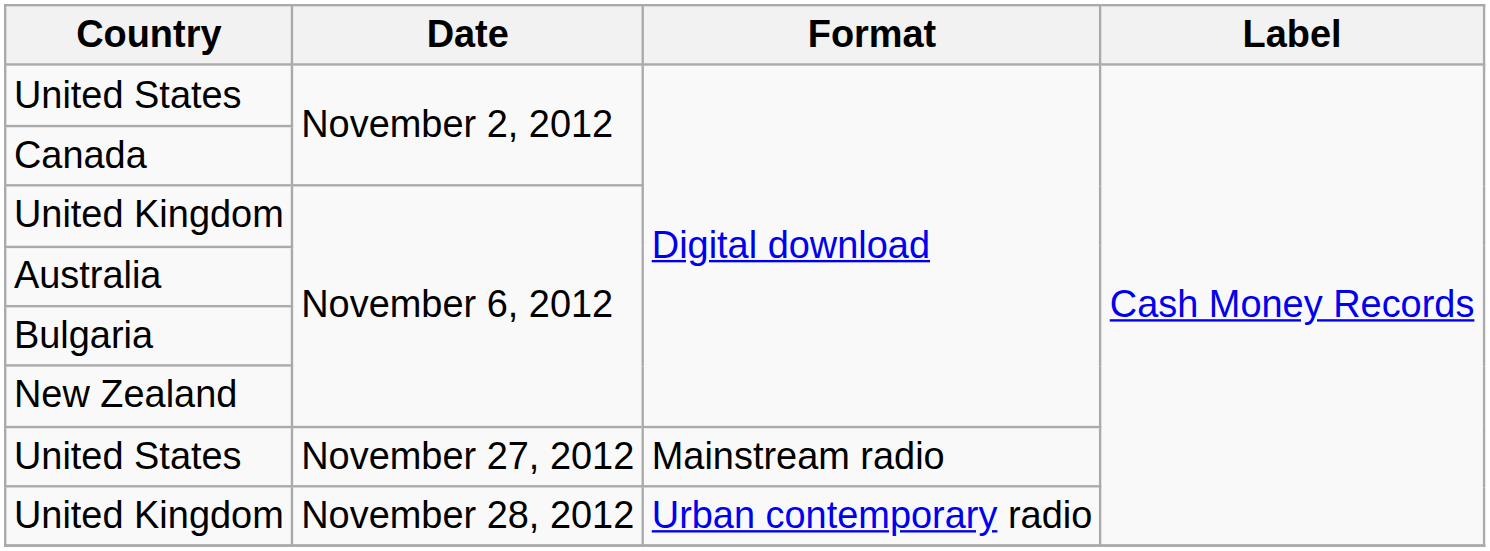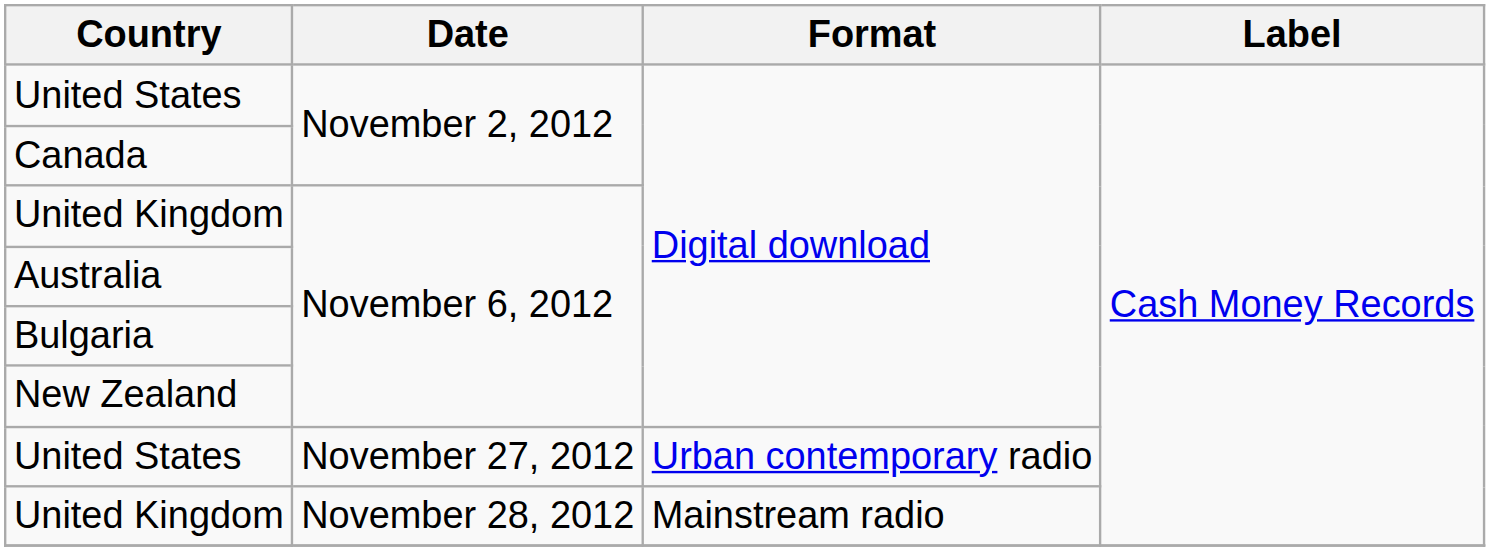United States / November 27, 2012 | Format: Mainstream radio -> Urban contemporary radio
United Kingdom / November 28, 2012 | Format: Urban contemporary radio -> Mainstream radio
